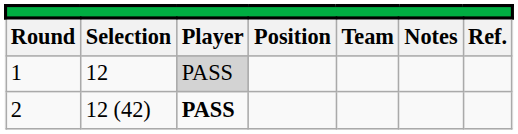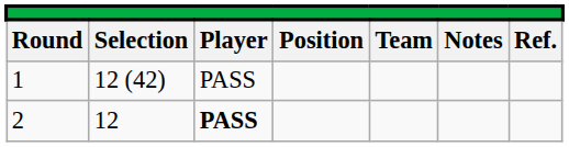1 | column 2: 12 -> 12 (42)
1 | column 3: lightgrey background -> no background
2 | column 2: 12 (42) -> 12
